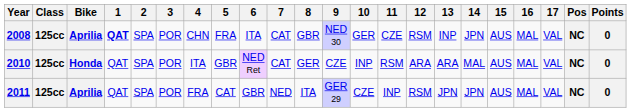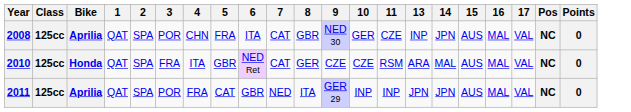- column: 12 | RSM | ARA | RSM
2008 | 1: bold -> normal
2010 | 3: POR -> FRA
2010 | 10: INP -> CZE
2011 | 10: CZE -> INP
